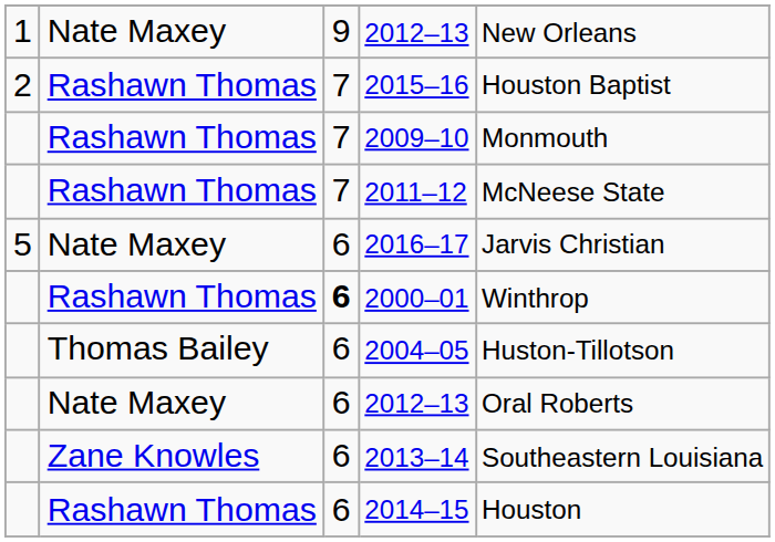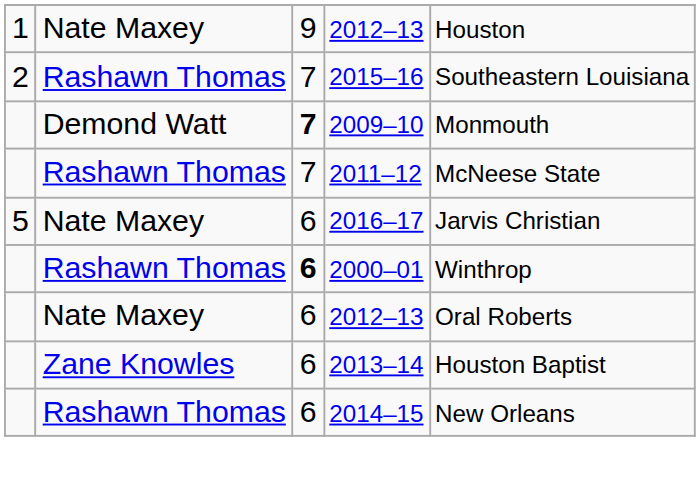1 / 2012–13 | column 5: New Orleans -> Houston
2015–16 | column 5: Houston Baptist -> Southeastern Louisiana
2009–10 | column 2: Rashawn Thomas -> Demond Watt
2009–10 | column 3: normal -> bold
- row: Thomas Bailey | 6 | 2004–05 | Huston-Tillotson
2013–14 | column 5: Southeastern Louisiana -> Houston Baptist
2014–15 | column 5: Houston -> New Orleans
